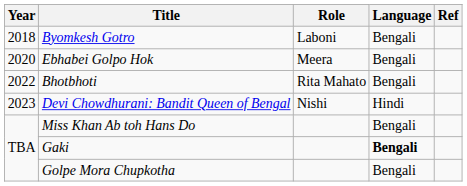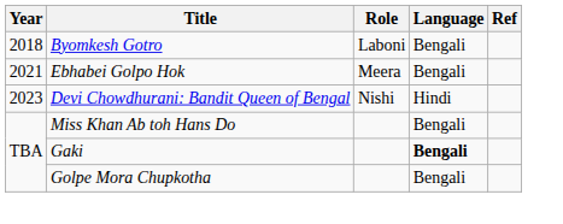Ebhabei Golpo Hok | Year: 2020 -> 2021
- row: 2022 | Bhotbhoti | Rita Mahato | Bengali
